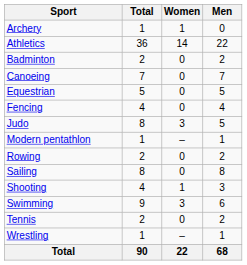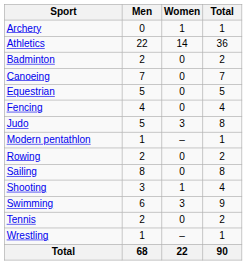columns swapped: Men <-> Total
